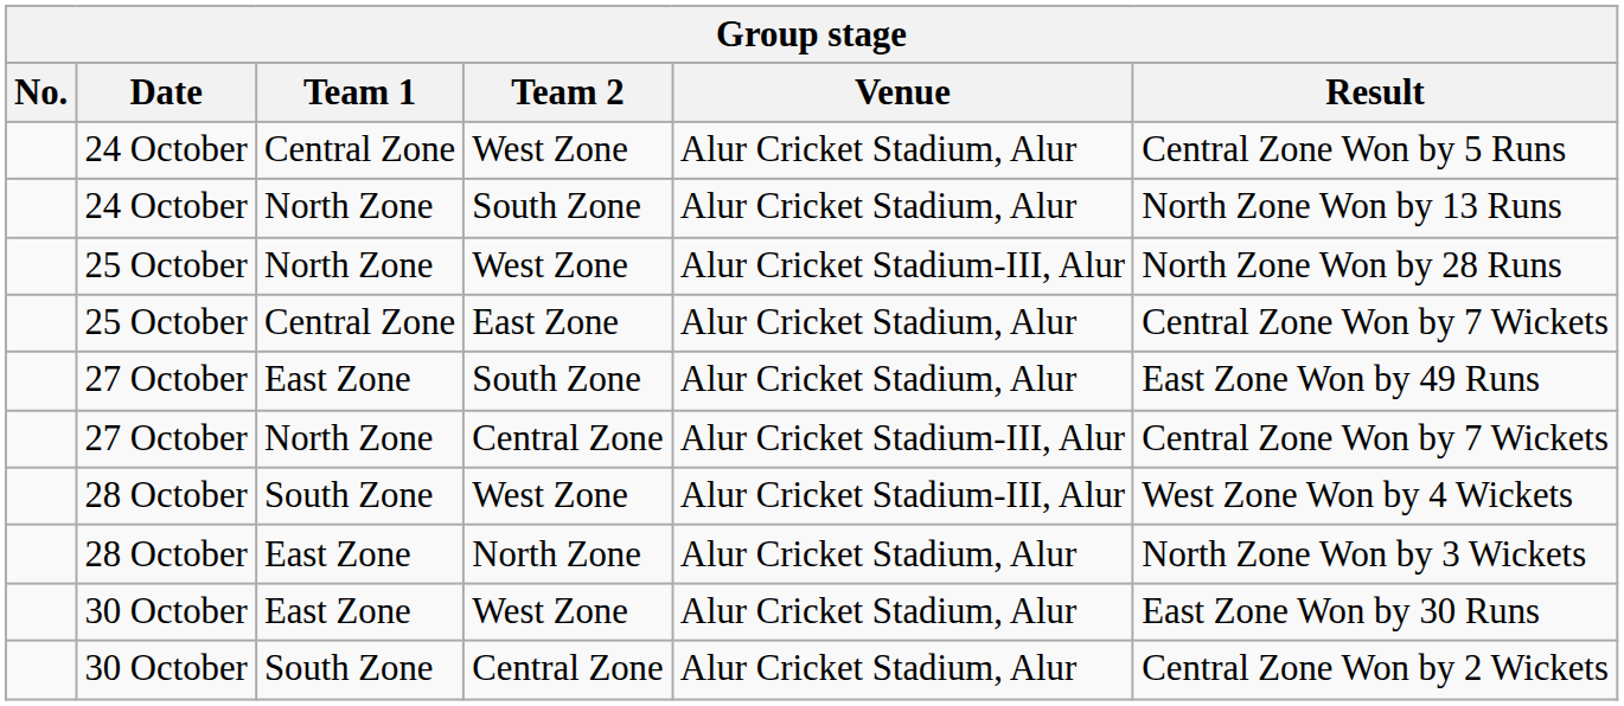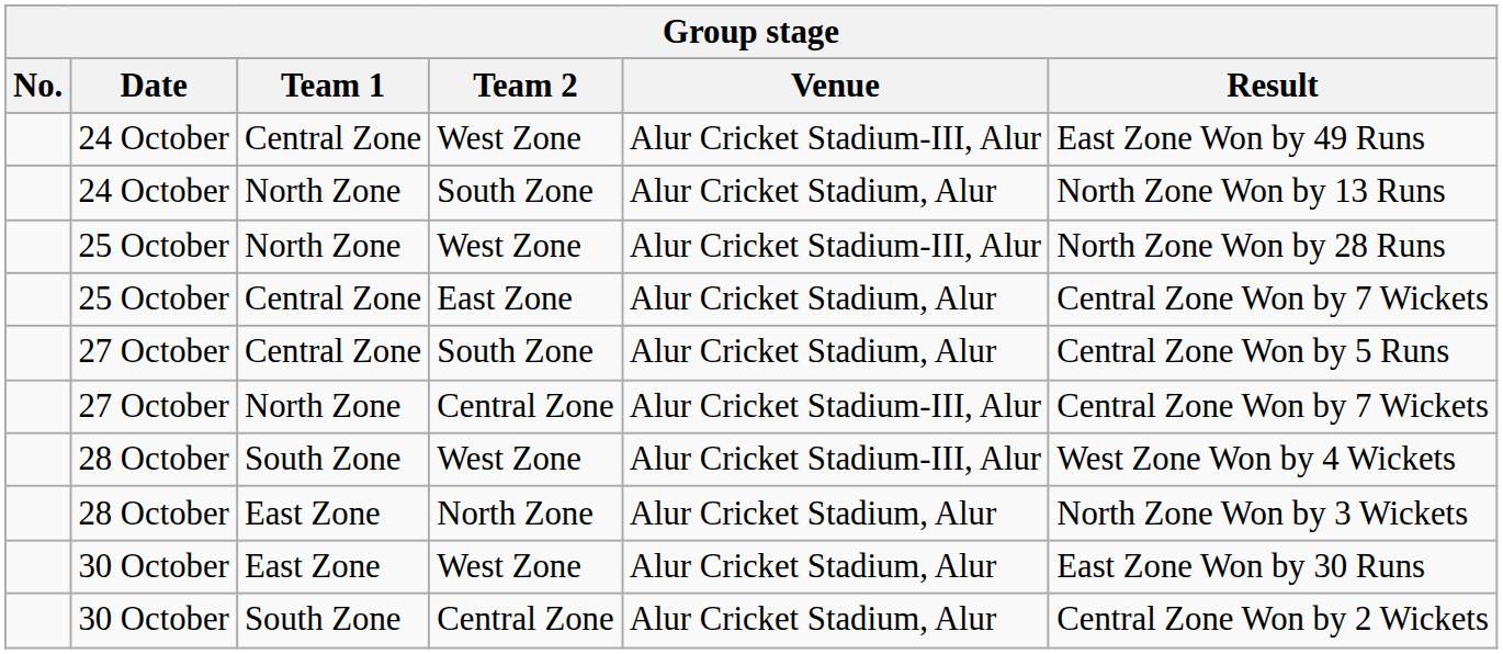24 October / West Zone | Venue: Alur Cricket Stadium, Alur -> Alur Cricket Stadium-III, Alur
24 October / West Zone | Result: Central Zone Won by 5 Runs -> East Zone Won by 49 Runs
27 October / South Zone | Team 1: East Zone -> Central Zone
27 October / South Zone | Result: East Zone Won by 49 Runs -> Central Zone Won by 5 Runs
